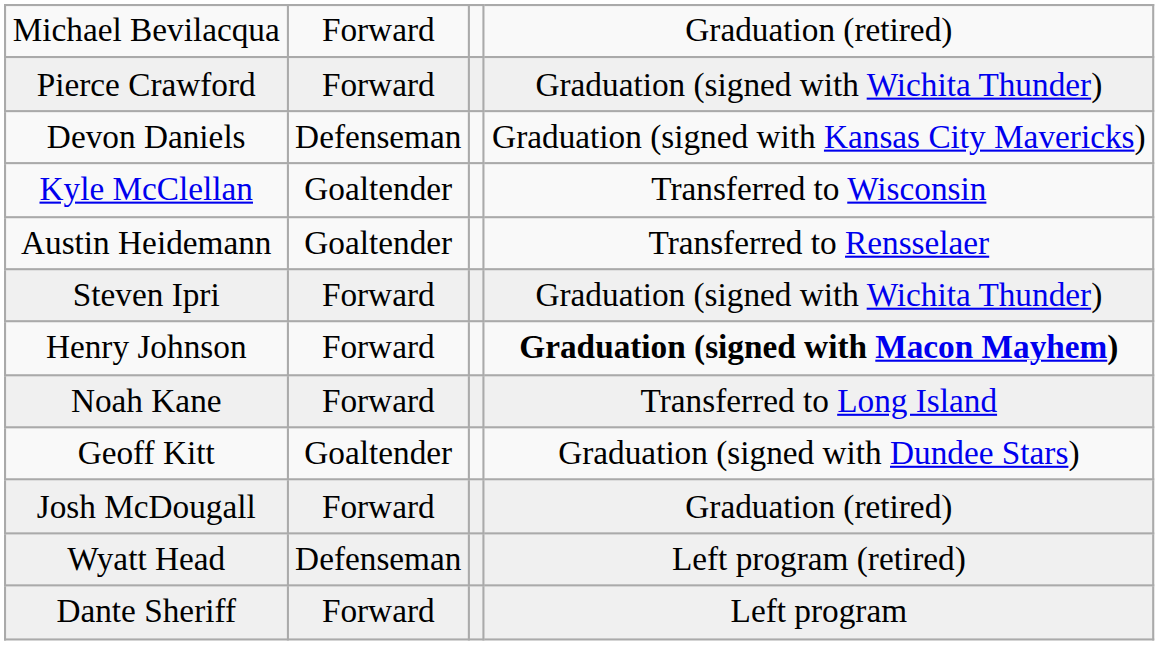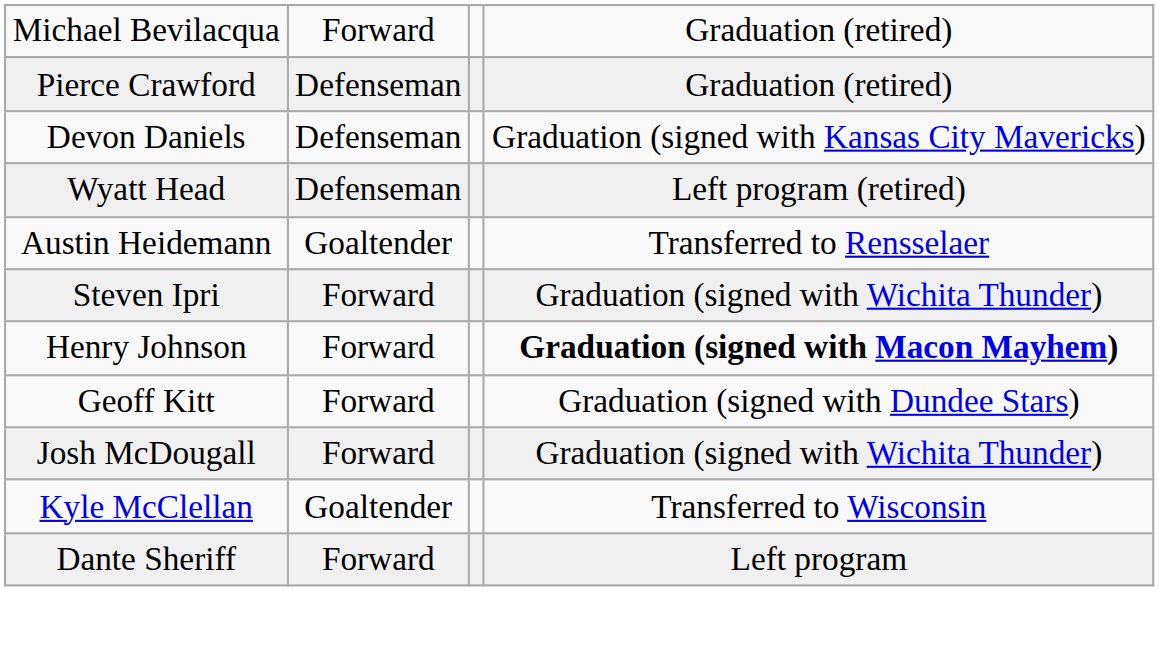Pierce Crawford | column 2: Forward -> Defenseman
Pierce Crawford | column 4: Graduation (signed with Wichita Thunder) -> Graduation (retired)
rows swapped: Wyatt Head <-> Kyle McClellan
- row: Noah Kane | Forward | Transferred to Long Island
Geoff Kitt | column 2: Goaltender -> Forward
Josh McDougall | column 4: Graduation (retired) -> Graduation (signed with Wichita Thunder)
